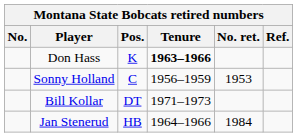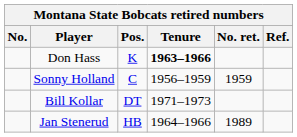Sonny Holland | No. ret.: 1953 -> 1959
Jan Stenerud | No. ret.: 1984 -> 1989
